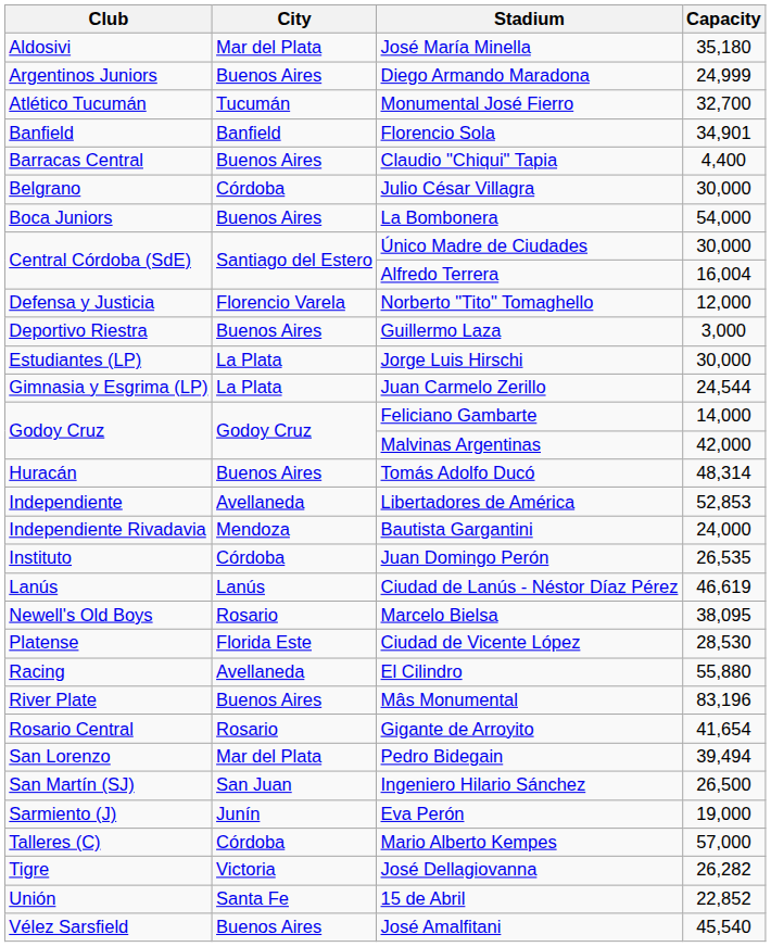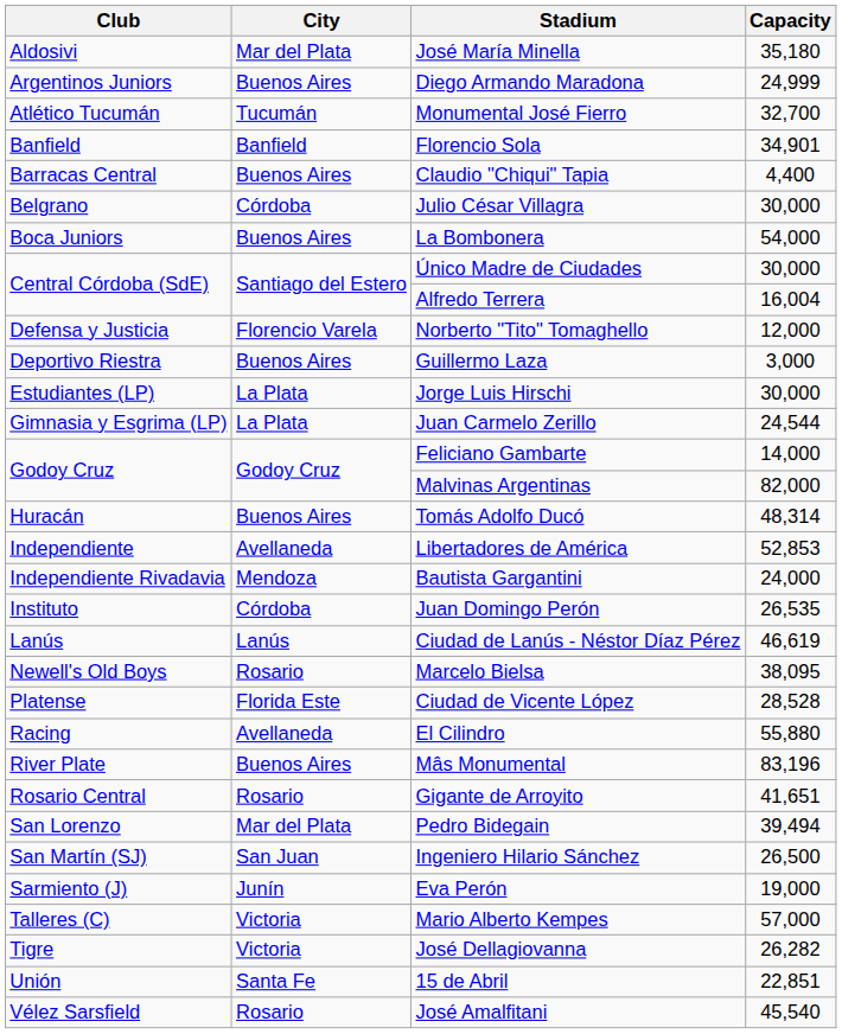Malvinas Argentinas | Capacity: 42,000 -> 82,000
Ciudad de Vicente López | Capacity: 28,530 -> 28,528
Gigante de Arroyito | Capacity: 41,654 -> 41,651
Mario Alberto Kempes | City: Córdoba -> Victoria
15 de Abril | Capacity: 22,852 -> 22,851
José Amalfitani | City: Buenos Aires -> Rosario
